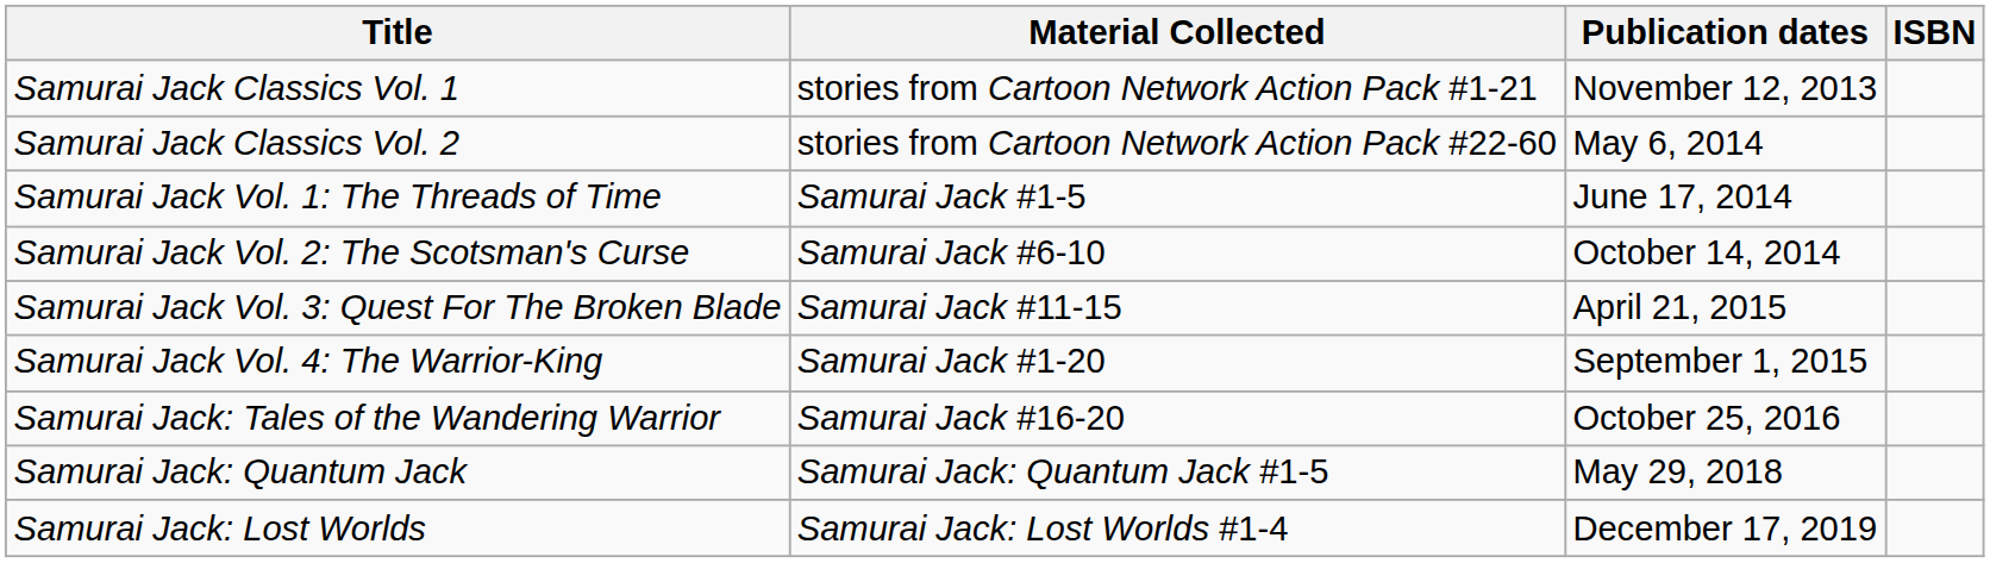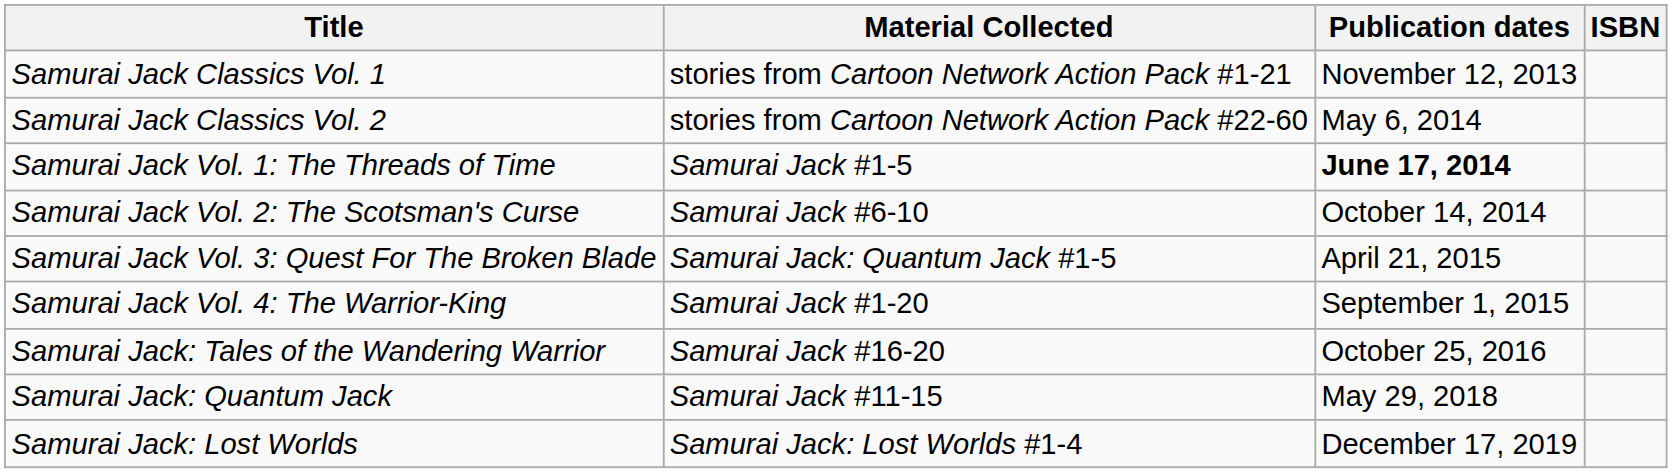Samurai Jack Vol. 1: The Threads of Time | Publication dates: normal -> bold
Samurai Jack Vol. 3: Quest For The Broken Blade | Material Collected: Samurai Jack #11-15 -> Samurai Jack: Quantum Jack #1-5
Samurai Jack: Quantum Jack | Material Collected: Samurai Jack: Quantum Jack #1-5 -> Samurai Jack #11-15
